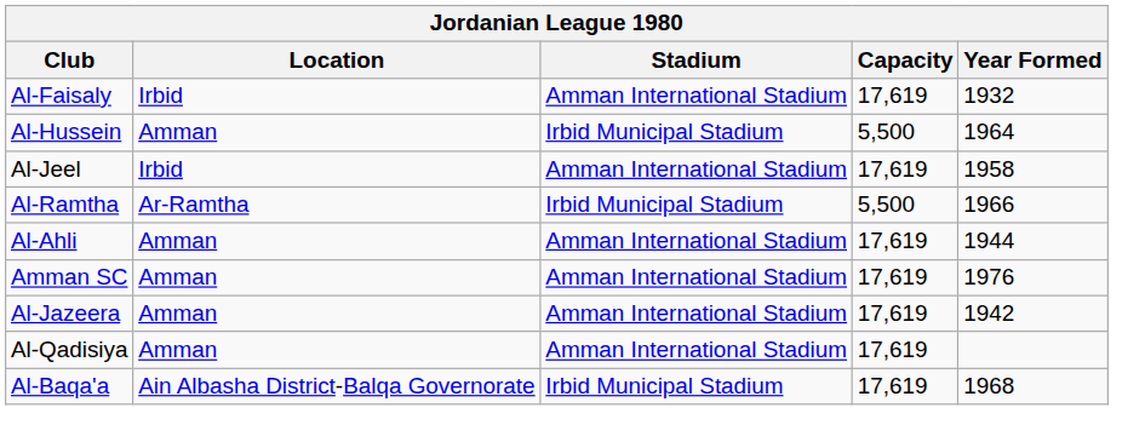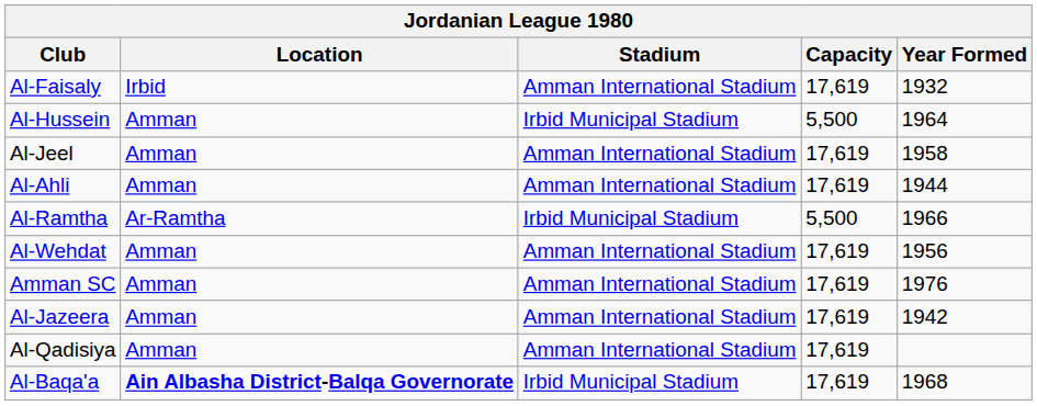Al-Jeel | Location: Irbid -> Amman
rows swapped: Al-Ahli <-> Al-Ramtha
+ row: Al-Wehdat | Amman | Amman International Stadium | 17,619 | 1956
Al-Baqa'a | Location: normal -> bold
